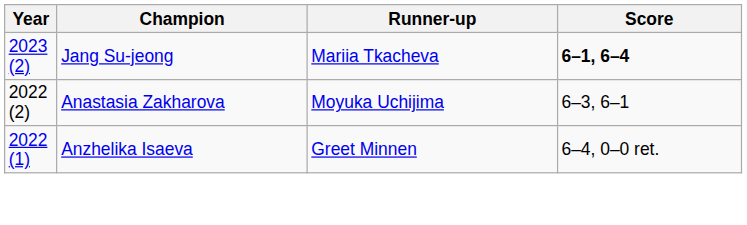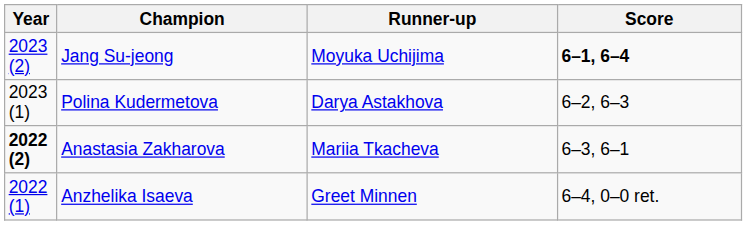Jang Su-jeong | Runner-up: Mariia Tkacheva -> Moyuka Uchijima
+ row: 2023 (1) | Polina Kudermetova | Darya Astakhova | 6–2, 6–3
Anastasia Zakharova | Year: normal -> bold
Anastasia Zakharova | Runner-up: Moyuka Uchijima -> Mariia Tkacheva
